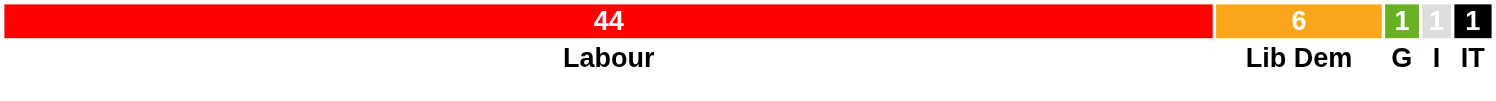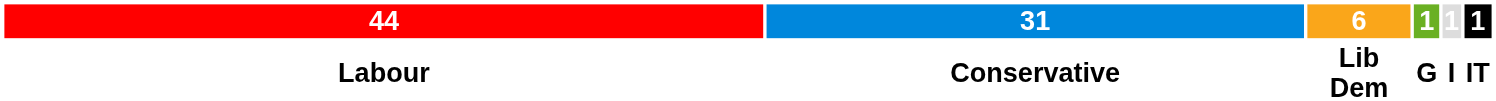+ column: 31 | Conservative
